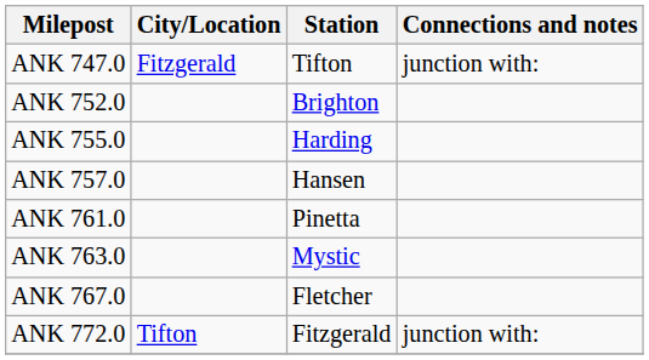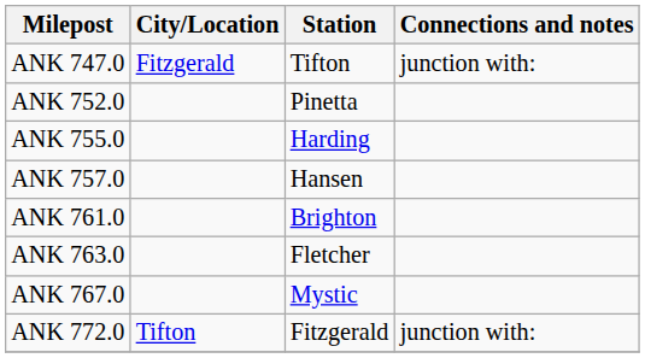ANK 752.0 | Station: Brighton -> Pinetta
ANK 761.0 | Station: Pinetta -> Brighton
ANK 763.0 | Station: Mystic -> Fletcher
ANK 767.0 | Station: Fletcher -> Mystic
